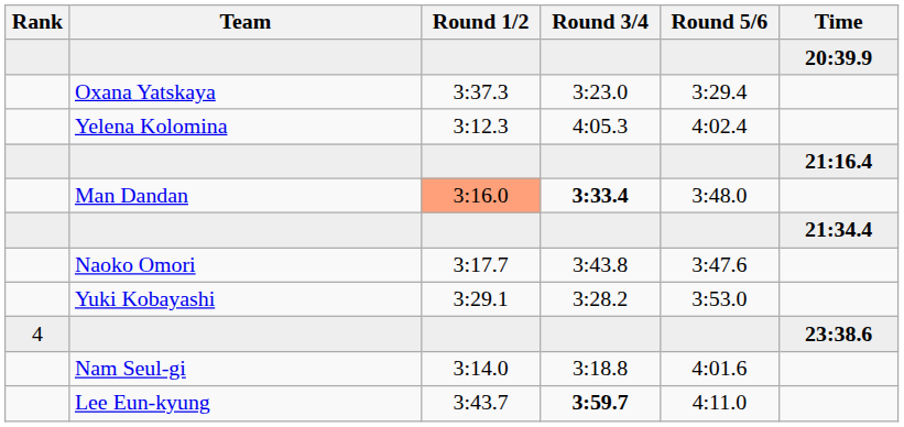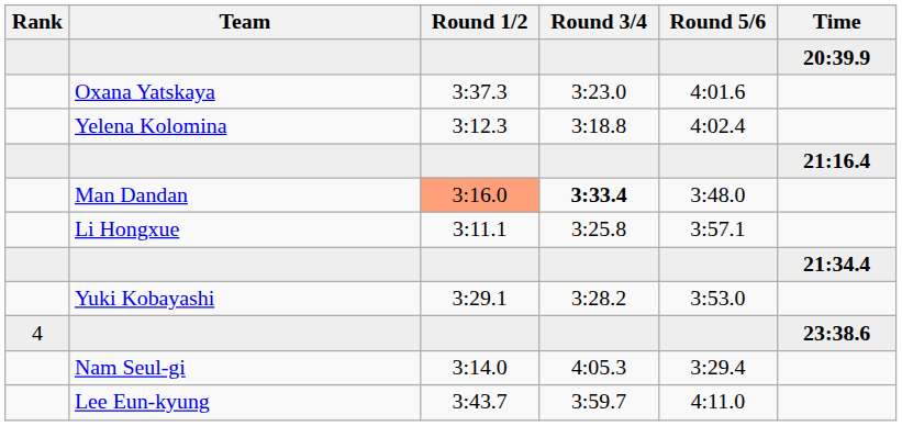Oxana Yatskaya | Round 5/6: 3:29.4 -> 4:01.6
Yelena Kolomina | Round 3/4: 4:05.3 -> 3:18.8
+ row: Li Hongxue | 3:11.1 | 3:25.8 | 3:57.1
- row: Naoko Omori | 3:17.7 | 3:43.8 | 3:47.6
Nam Seul-gi | Round 3/4: 3:18.8 -> 4:05.3
Nam Seul-gi | Round 5/6: 4:01.6 -> 3:29.4
Lee Eun-kyung | Round 3/4: bold -> normal
